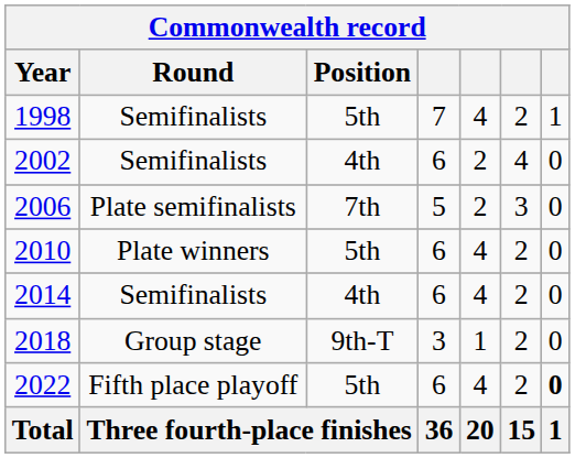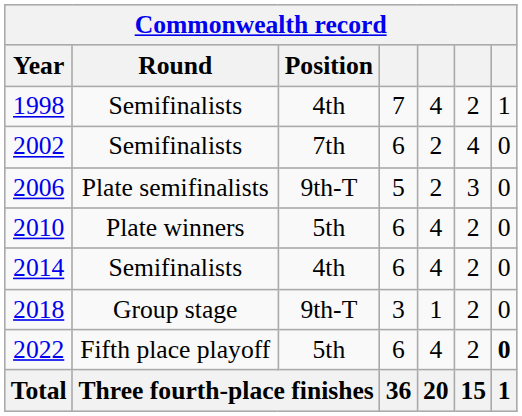1998 | Position: 5th -> 4th
2002 | Position: 4th -> 7th
2006 | Position: 7th -> 9th-T
